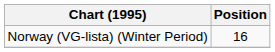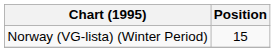Norway (VG-lista) (Winter Period) | Position: 16 -> 15
